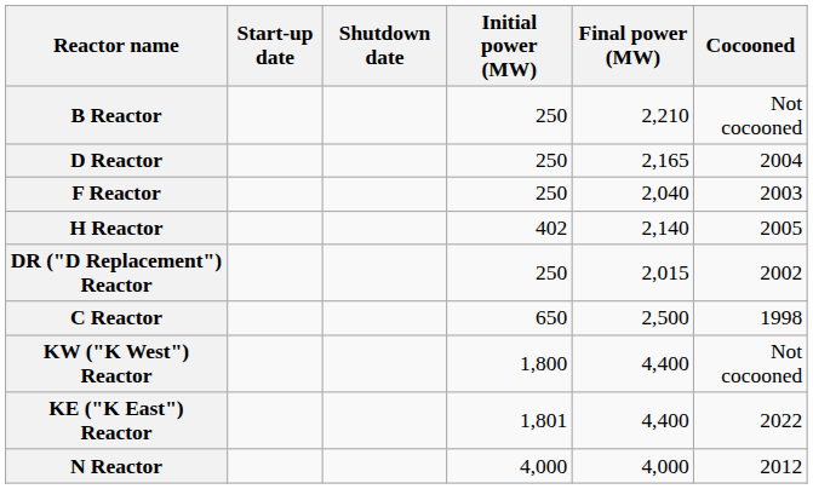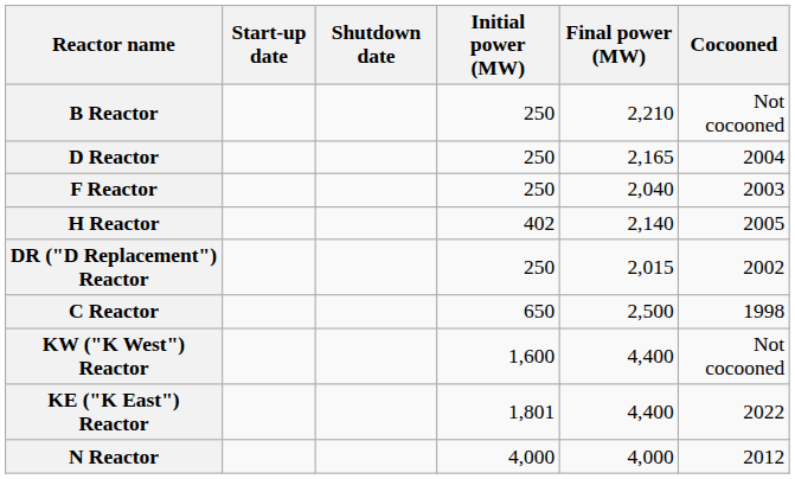KW ("K West") Reactor | Initial power (MW): 1,800 -> 1,600
